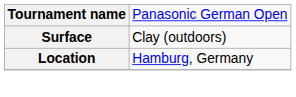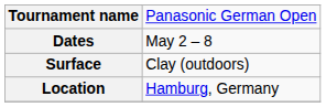+ row: Dates | May 2 – 8
